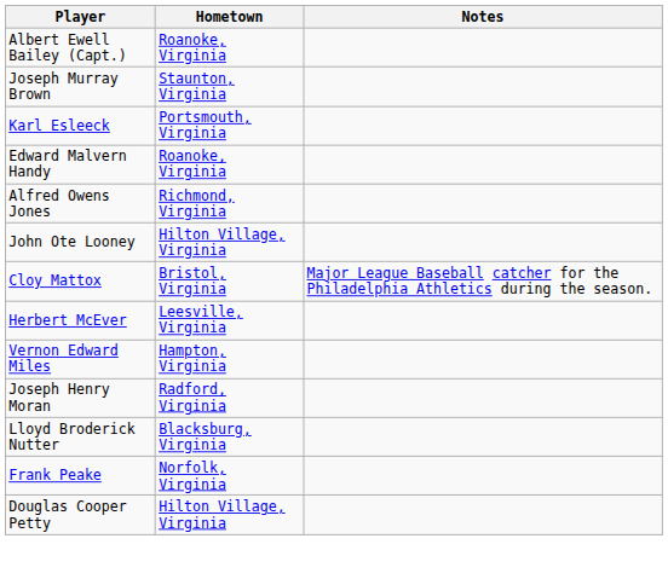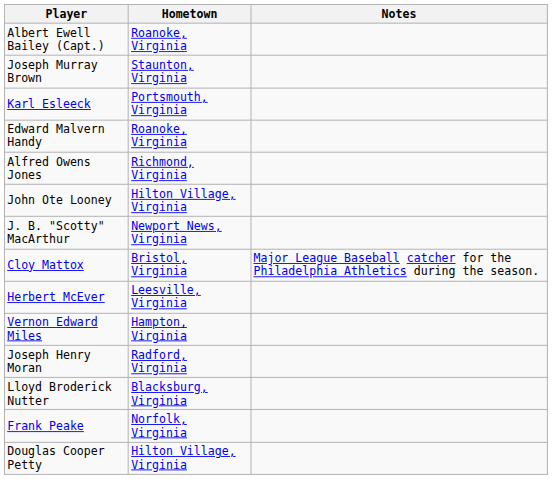+ row: J. B. "Scotty" MacArthur | Newport News, Virginia
